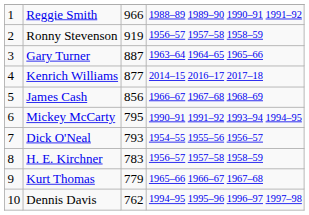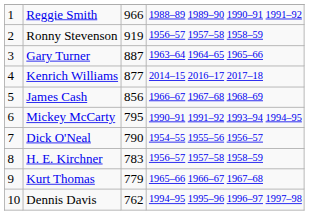Dick O'Neal | column 3: 793 -> 790
